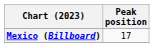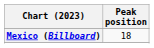Mexico (Billboard) | Peak position: 17 -> 18
